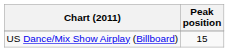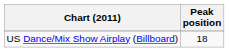US Dance/Mix Show Airplay (Billboard) | Peak position: 15 -> 18
